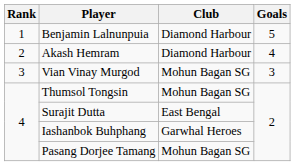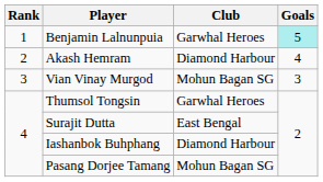Benjamin Lalnunpuia | Club: Diamond Harbour -> Garwhal Heroes
Benjamin Lalnunpuia | Goals: no background -> paleturquoise background
Thumsol Tongsin | Club: Mohun Bagan SG -> Garwhal Heroes
Iashanbok Buhphang | Club: Garwhal Heroes -> Diamond Harbour
